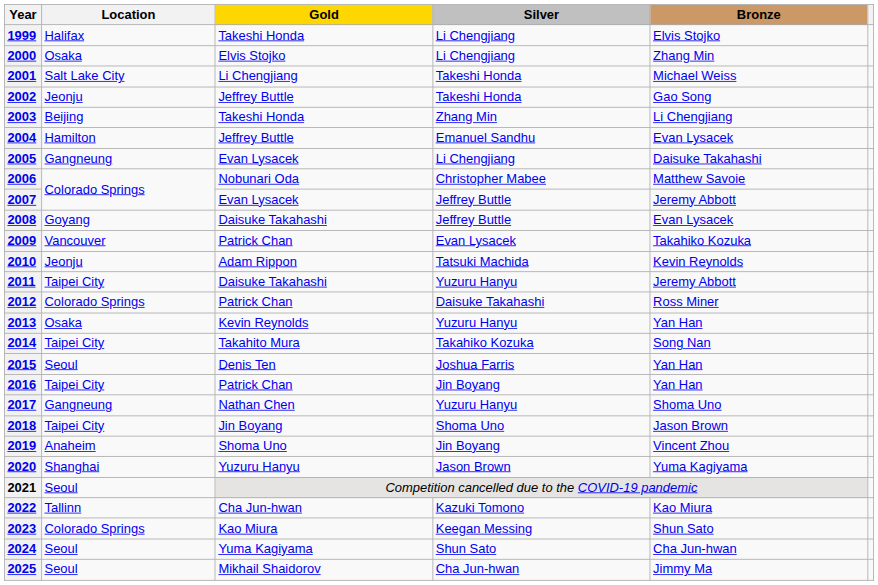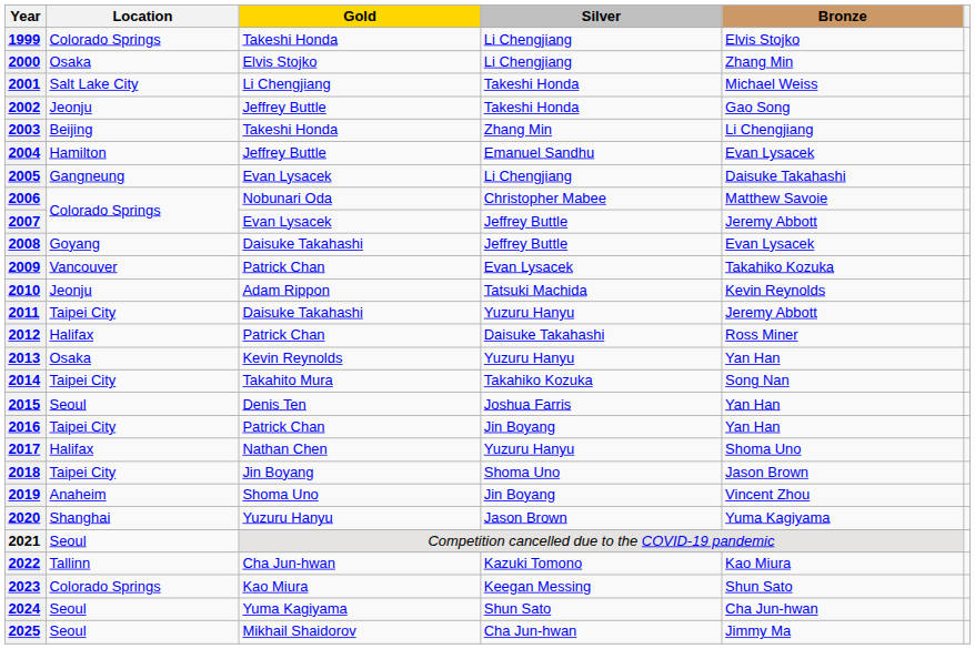1999 | Location: Halifax -> Colorado Springs
2012 | Location: Colorado Springs -> Halifax
2017 | Location: Gangneung -> Halifax
